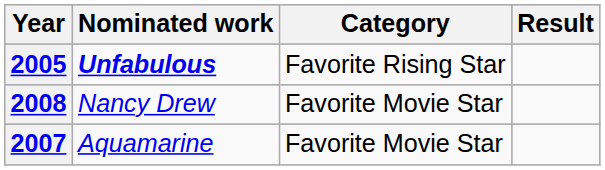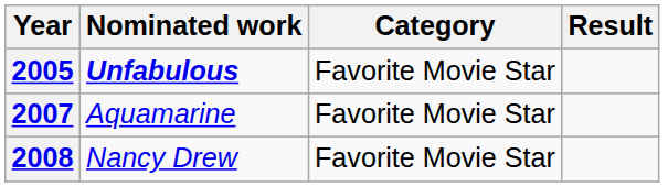2005 | Category: Favorite Rising Star -> Favorite Movie Star
rows swapped: 2007 <-> 2008
